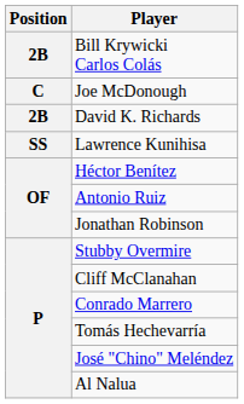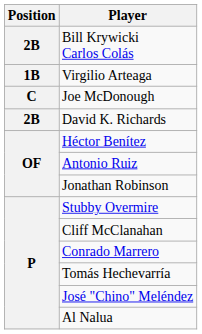+ row: 1B | Virgilio Arteaga
- row: SS | Lawrence Kunihisa
